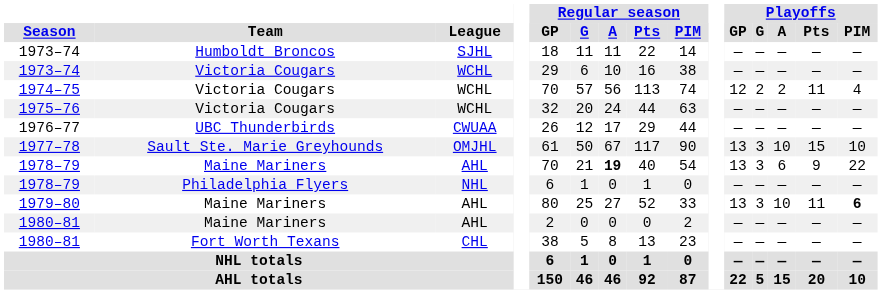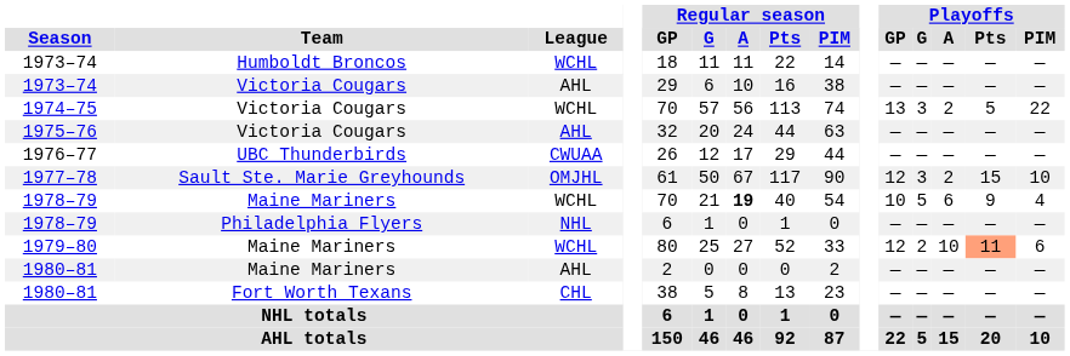1973–74 / Humboldt Broncos | League: SJHL -> WCHL
1973–74 / Victoria Cougars | League: WCHL -> AHL
1974–75 | Playoffs / GP: 12 -> 13
1974–75 | Playoffs / G: 2 -> 3
1974–75 | Playoffs / Pts: 11 -> 5
1974–75 | Playoffs / PIM: 4 -> 22
1975–76 | League: WCHL -> AHL
1977–78 | Playoffs / GP: 13 -> 12
1977–78 | Playoffs / A: 10 -> 2
1978–79 / Maine Mariners | League: AHL -> WCHL
1978–79 / Maine Mariners | Playoffs / GP: 13 -> 10
1978–79 / Maine Mariners | Playoffs / G: 3 -> 5
1978–79 / Maine Mariners | Playoffs / PIM: 22 -> 4
1979–80 | League: AHL -> WCHL
1979–80 | Playoffs / GP: 13 -> 12
1979–80 | Playoffs / G: 3 -> 2
1979–80 | Playoffs / Pts: no background -> lightsalmon background
1979–80 | Playoffs / PIM: bold -> normal
